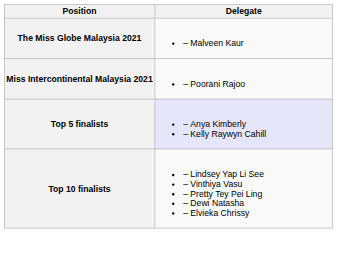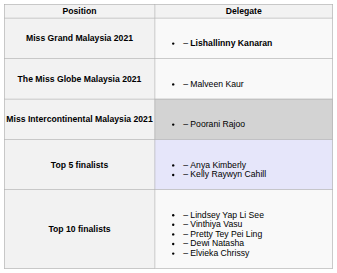+ row: Miss Grand Malaysia 2021 | – Lishallinny Kanaran
Miss Intercontinental Malaysia 2021 | Delegate: no background -> lightgrey background
